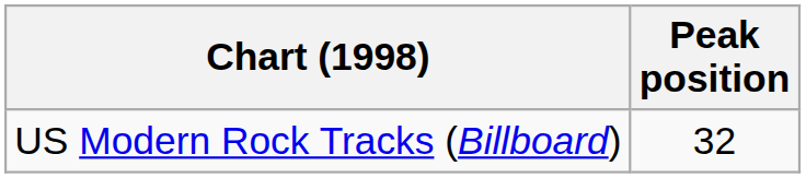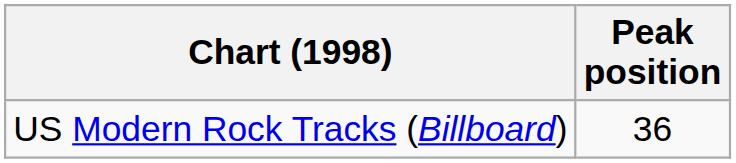US Modern Rock Tracks (Billboard) | Peak position: 32 -> 36
